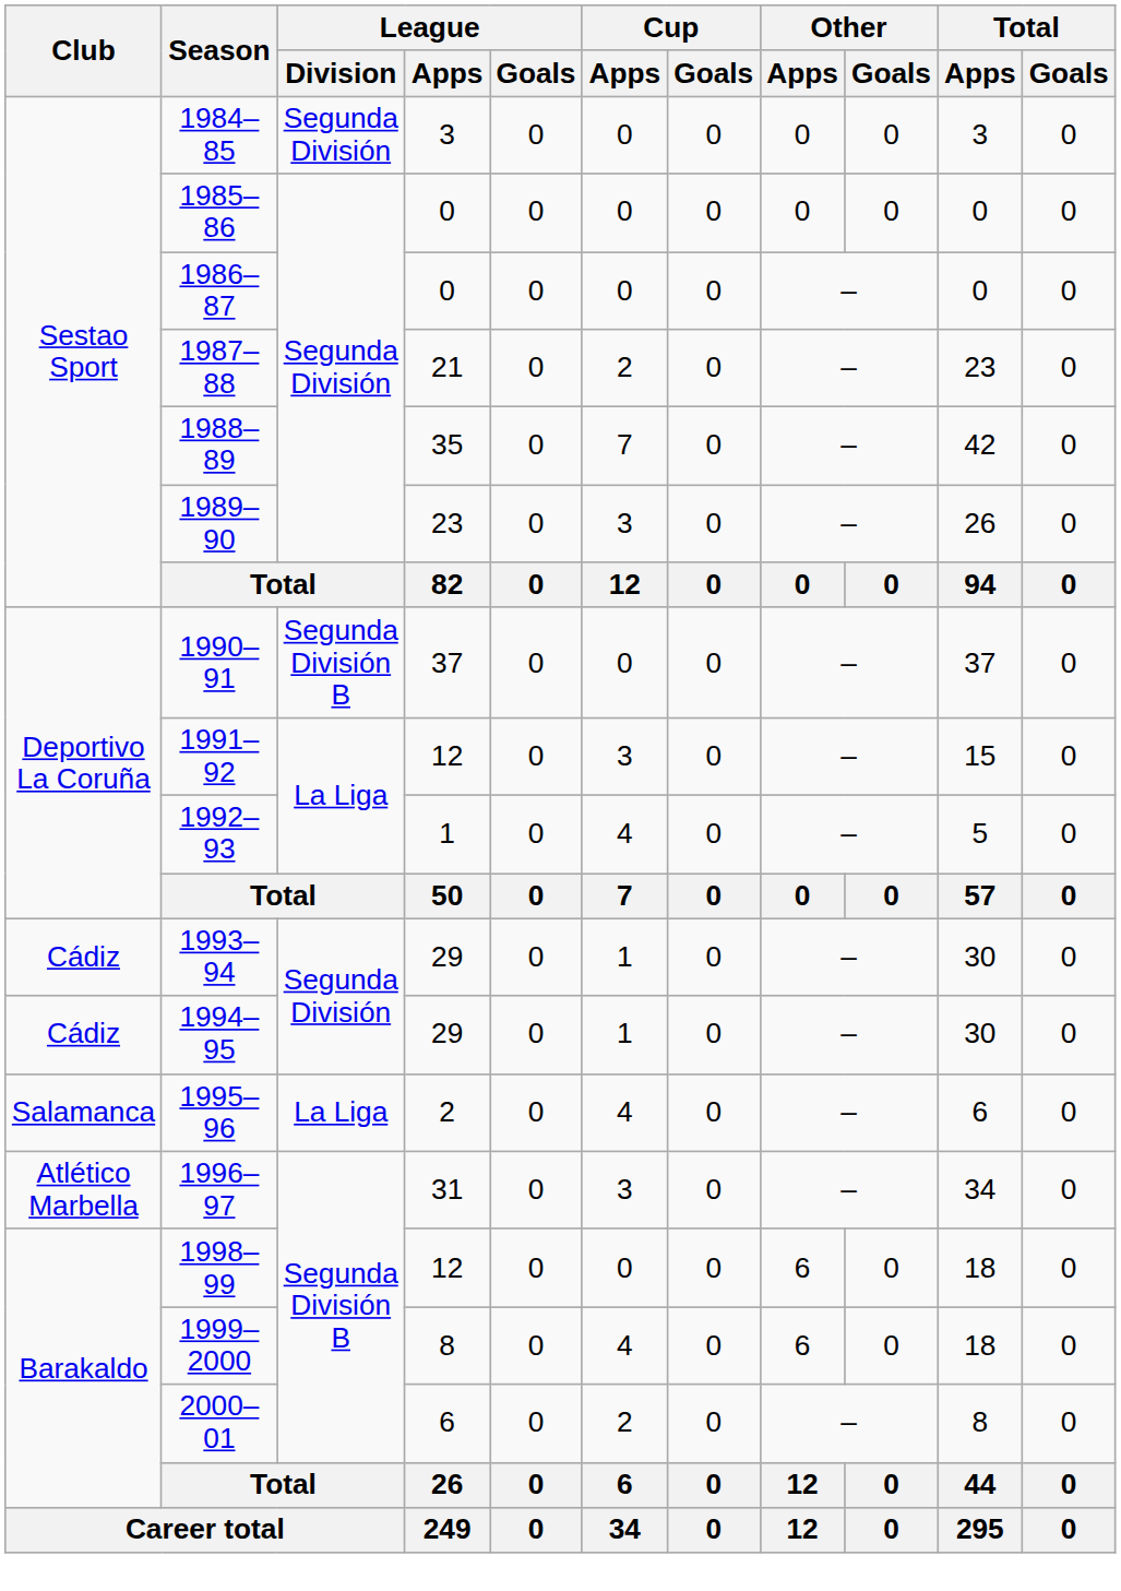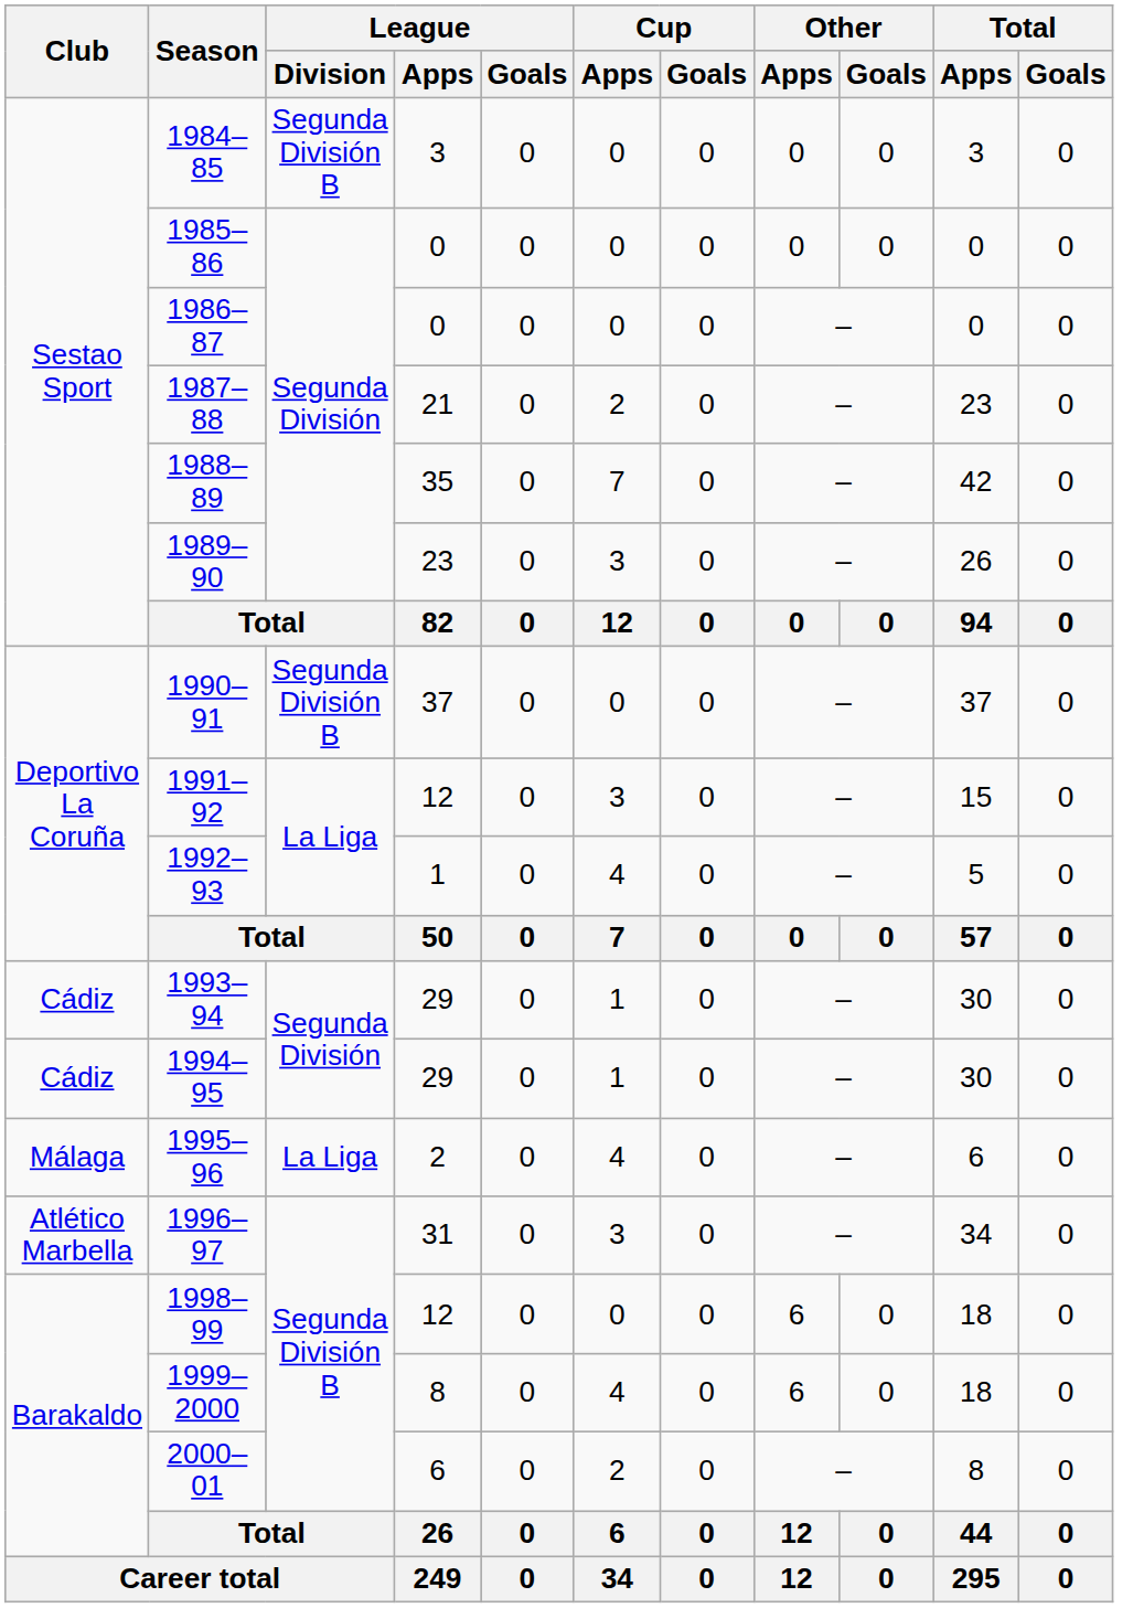1984–85 | League / Division: Segunda División -> Segunda División B
1995–96 | Club: Salamanca -> Málaga
